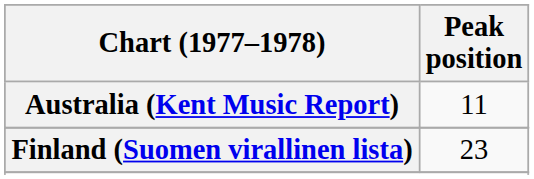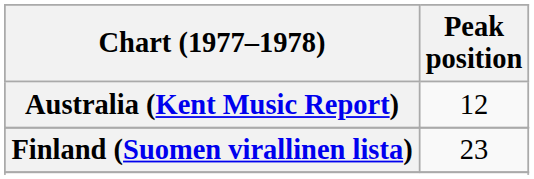Australia (Kent Music Report) | Peak position: 11 -> 12
